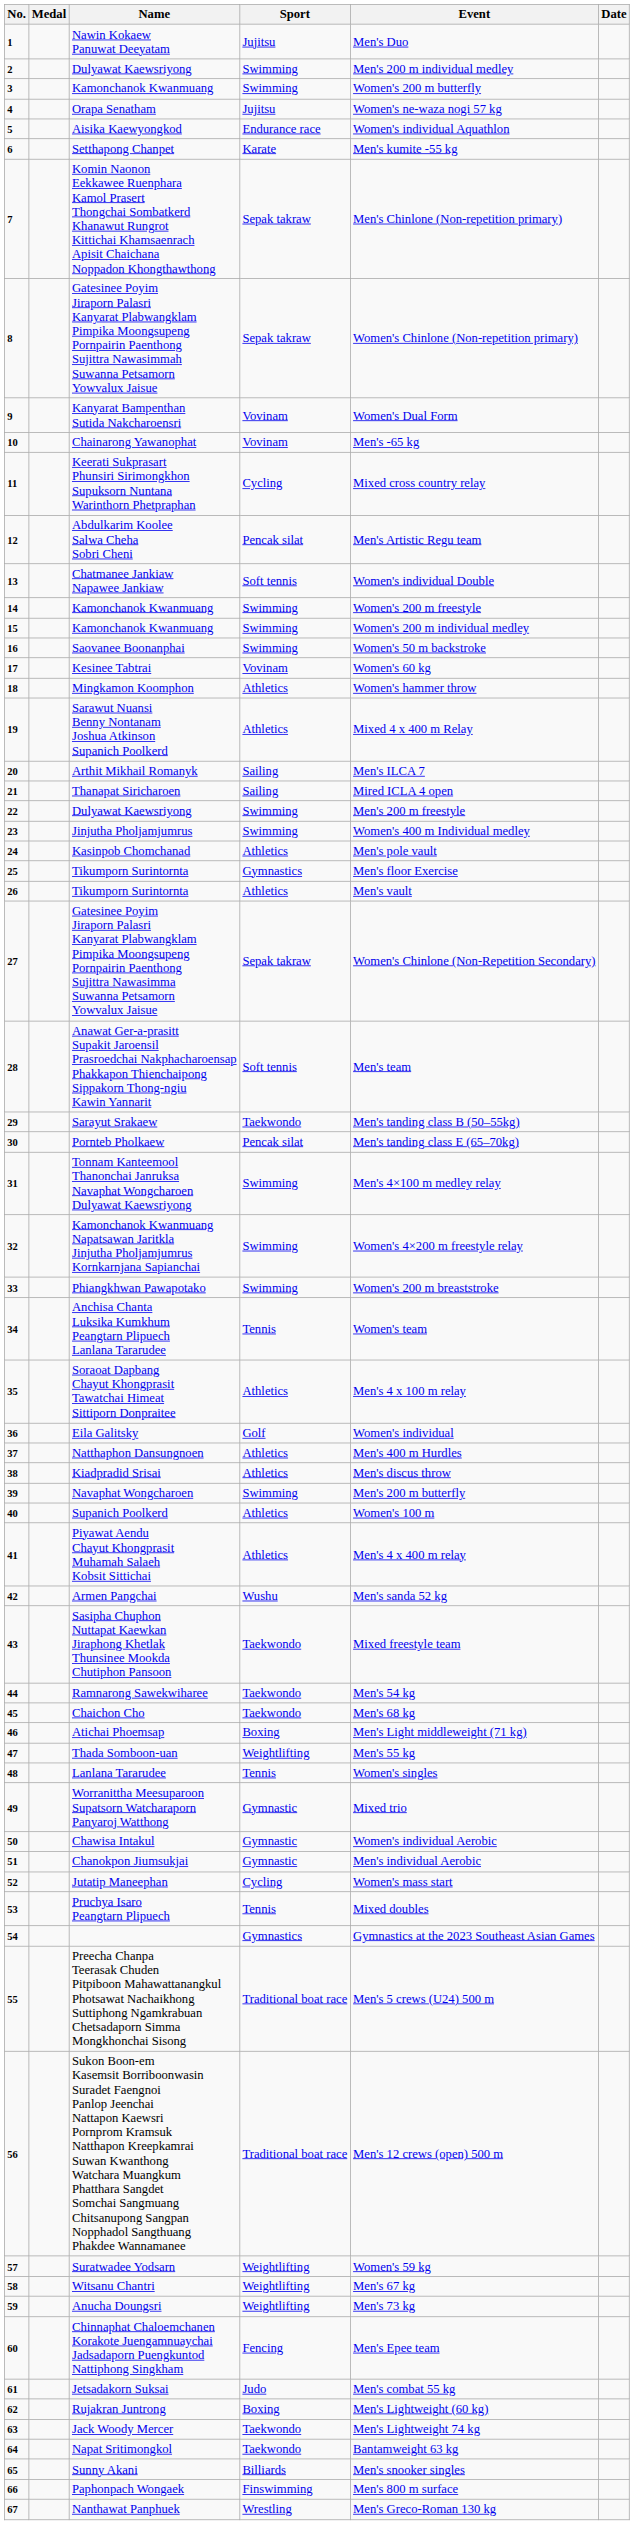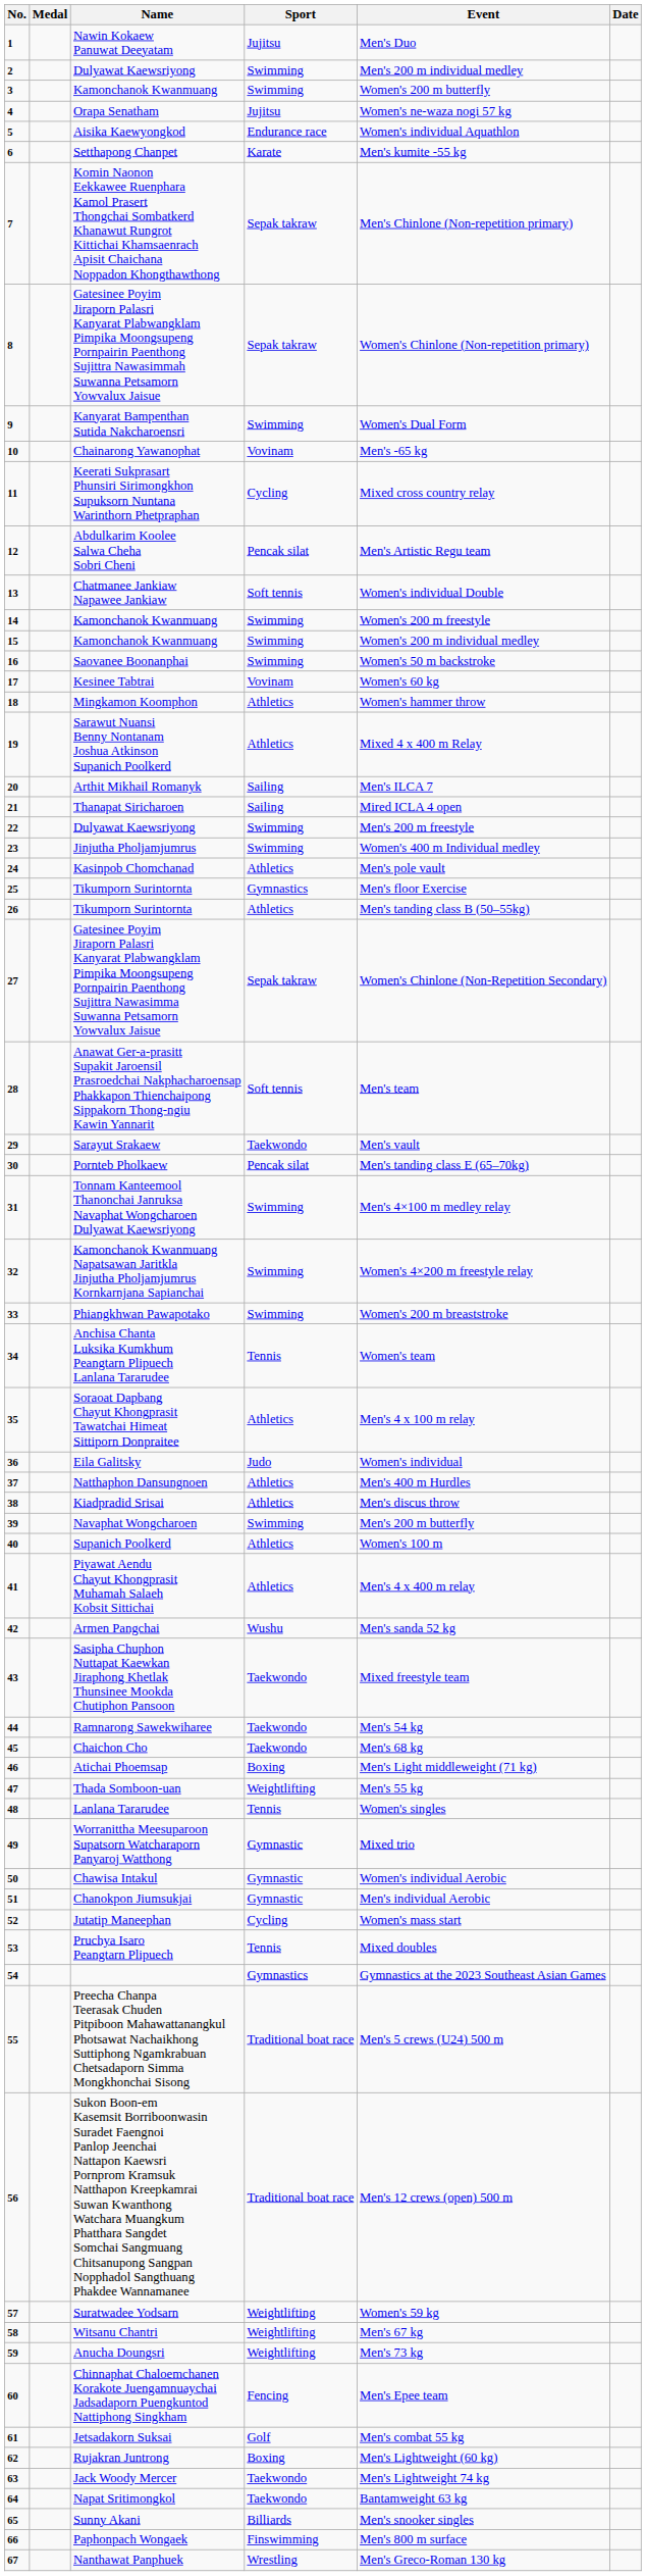Kanyarat Bampenthan Sutida Nakcharoensri | Sport: Vovinam -> Swimming
26 / Tikumporn Surintornta | Event: Men's vault -> Men's tanding class B (50–55kg)
Sarayut Srakaew | Event: Men's tanding class B (50–55kg) -> Men's vault
Eila Galitsky | Sport: Golf -> Judo
Jetsadakorn Suksai | Sport: Judo -> Golf
